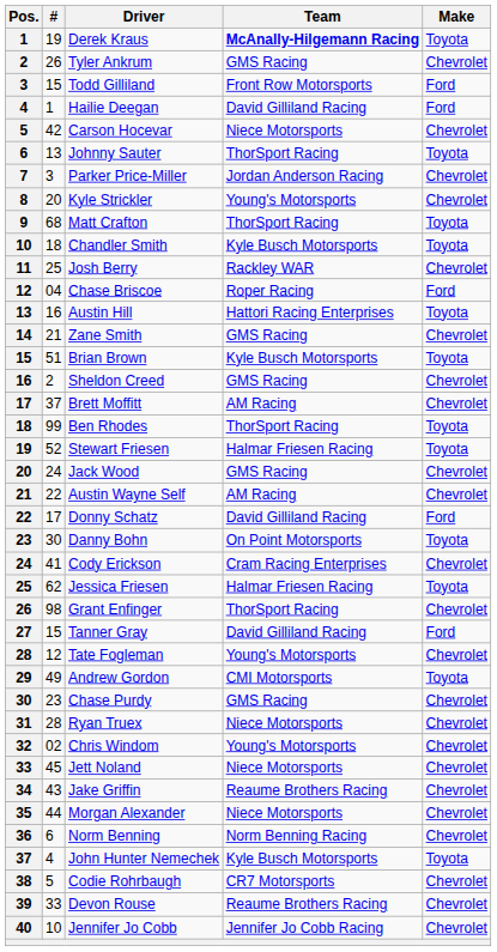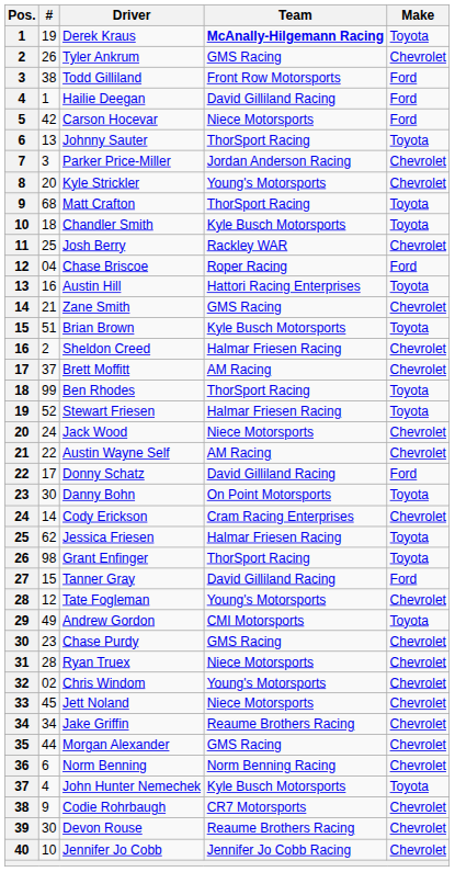Todd Gilliland | #: 15 -> 38
Carson Hocevar | Make: Chevrolet -> Ford
Sheldon Creed | Team: GMS Racing -> Halmar Friesen Racing
Jack Wood | Team: GMS Racing -> Niece Motorsports
Cody Erickson | #: 41 -> 14
Grant Enfinger | Make: Chevrolet -> Toyota
Jake Griffin | #: 43 -> 34
Morgan Alexander | Team: Niece Motorsports -> GMS Racing
Codie Rohrbaugh | #: 5 -> 9
Devon Rouse | #: 33 -> 30
